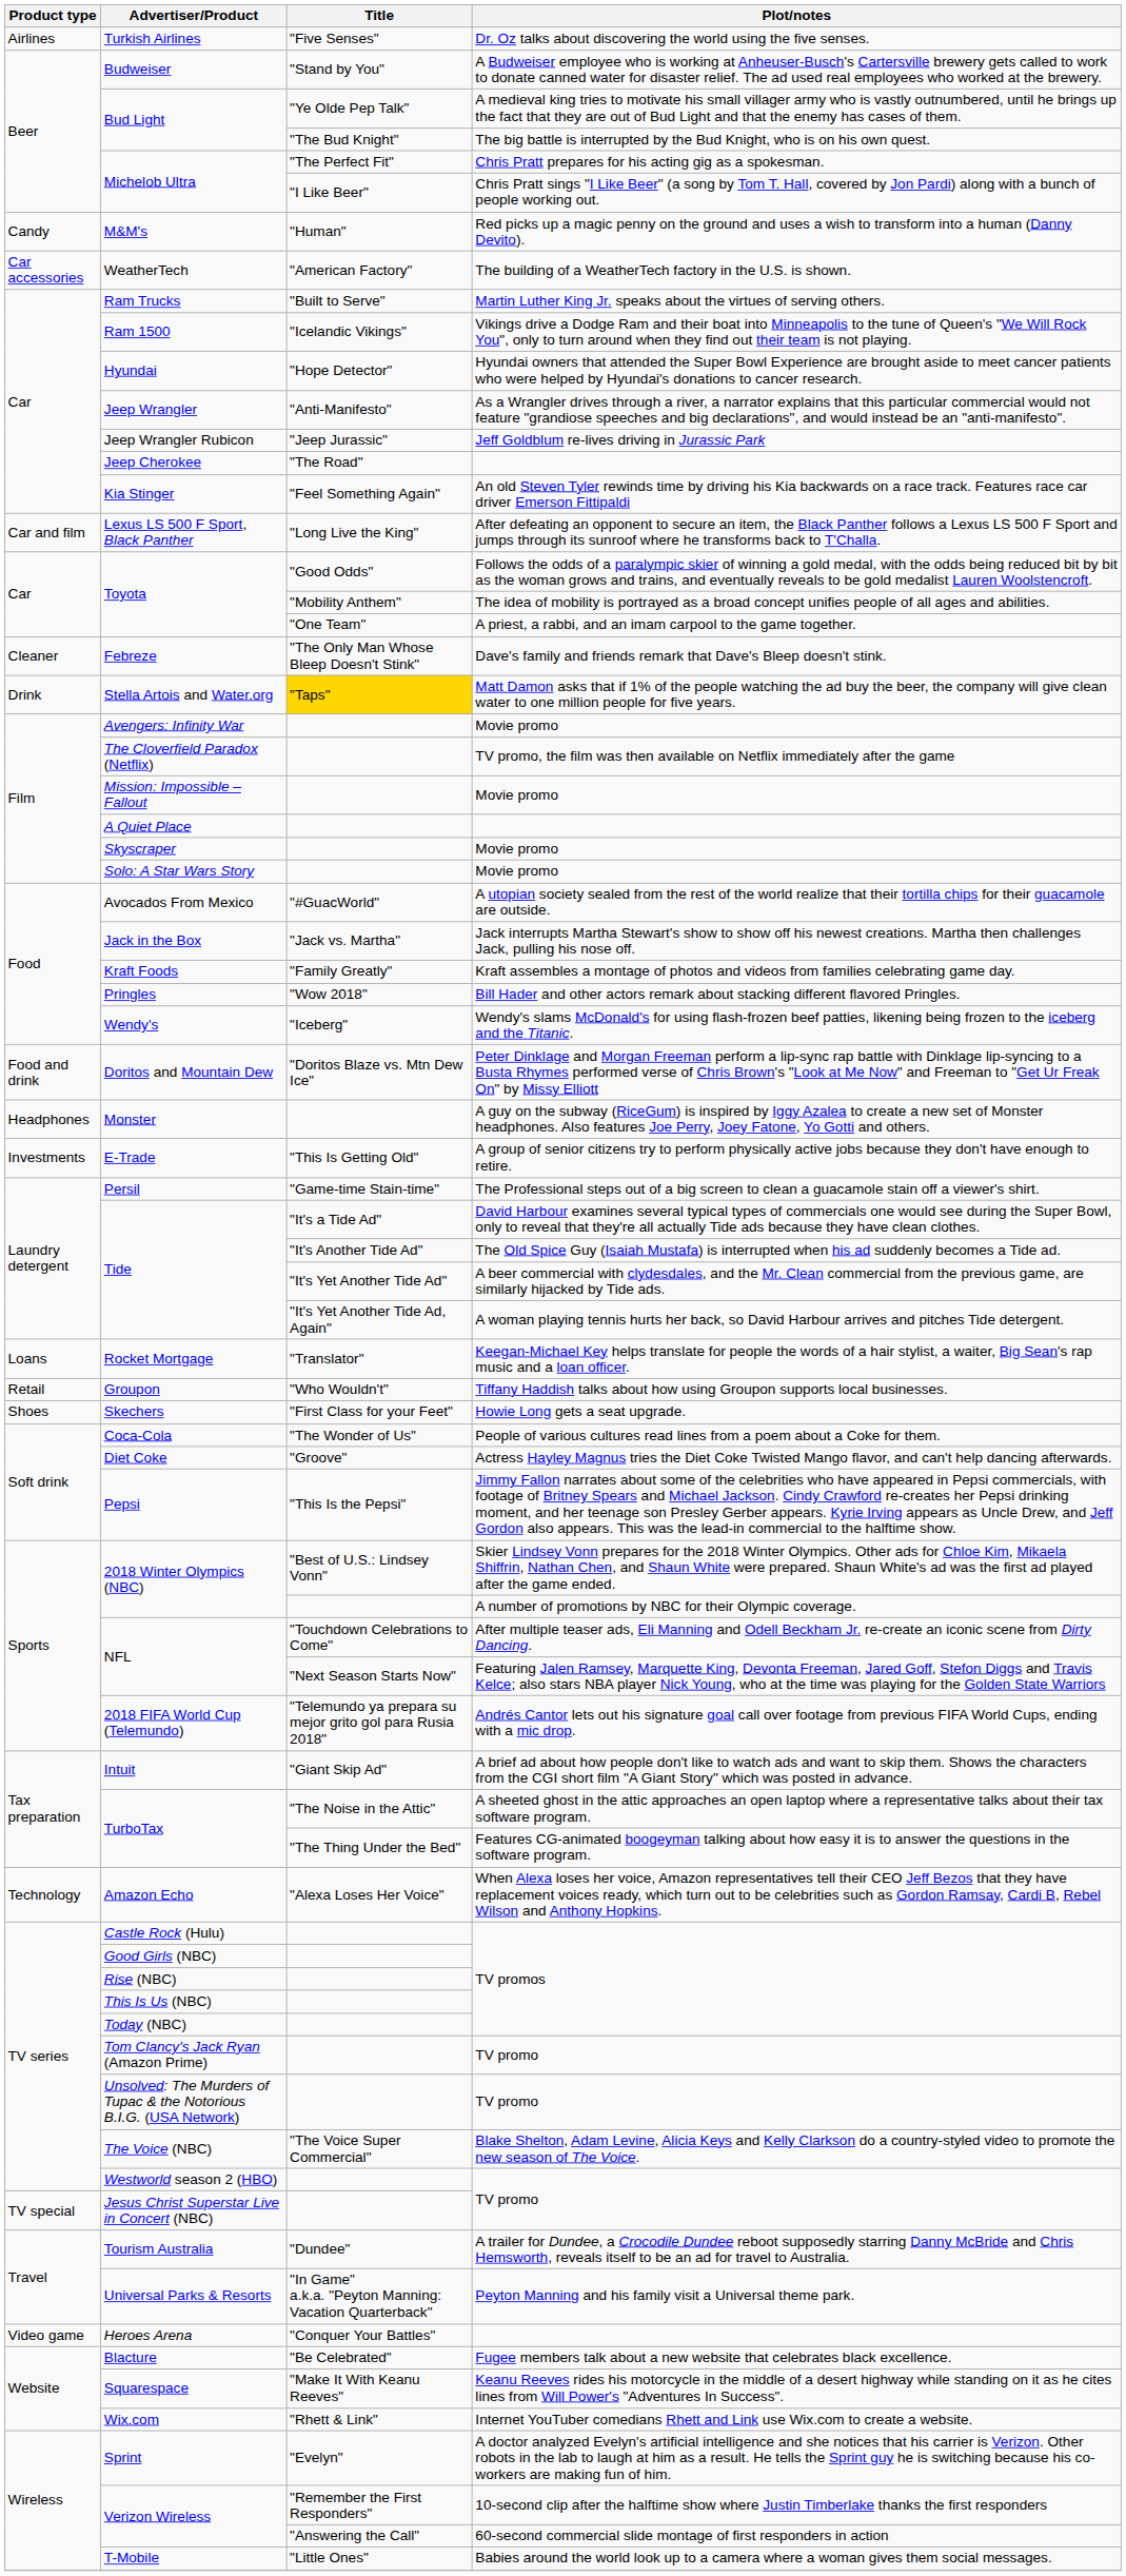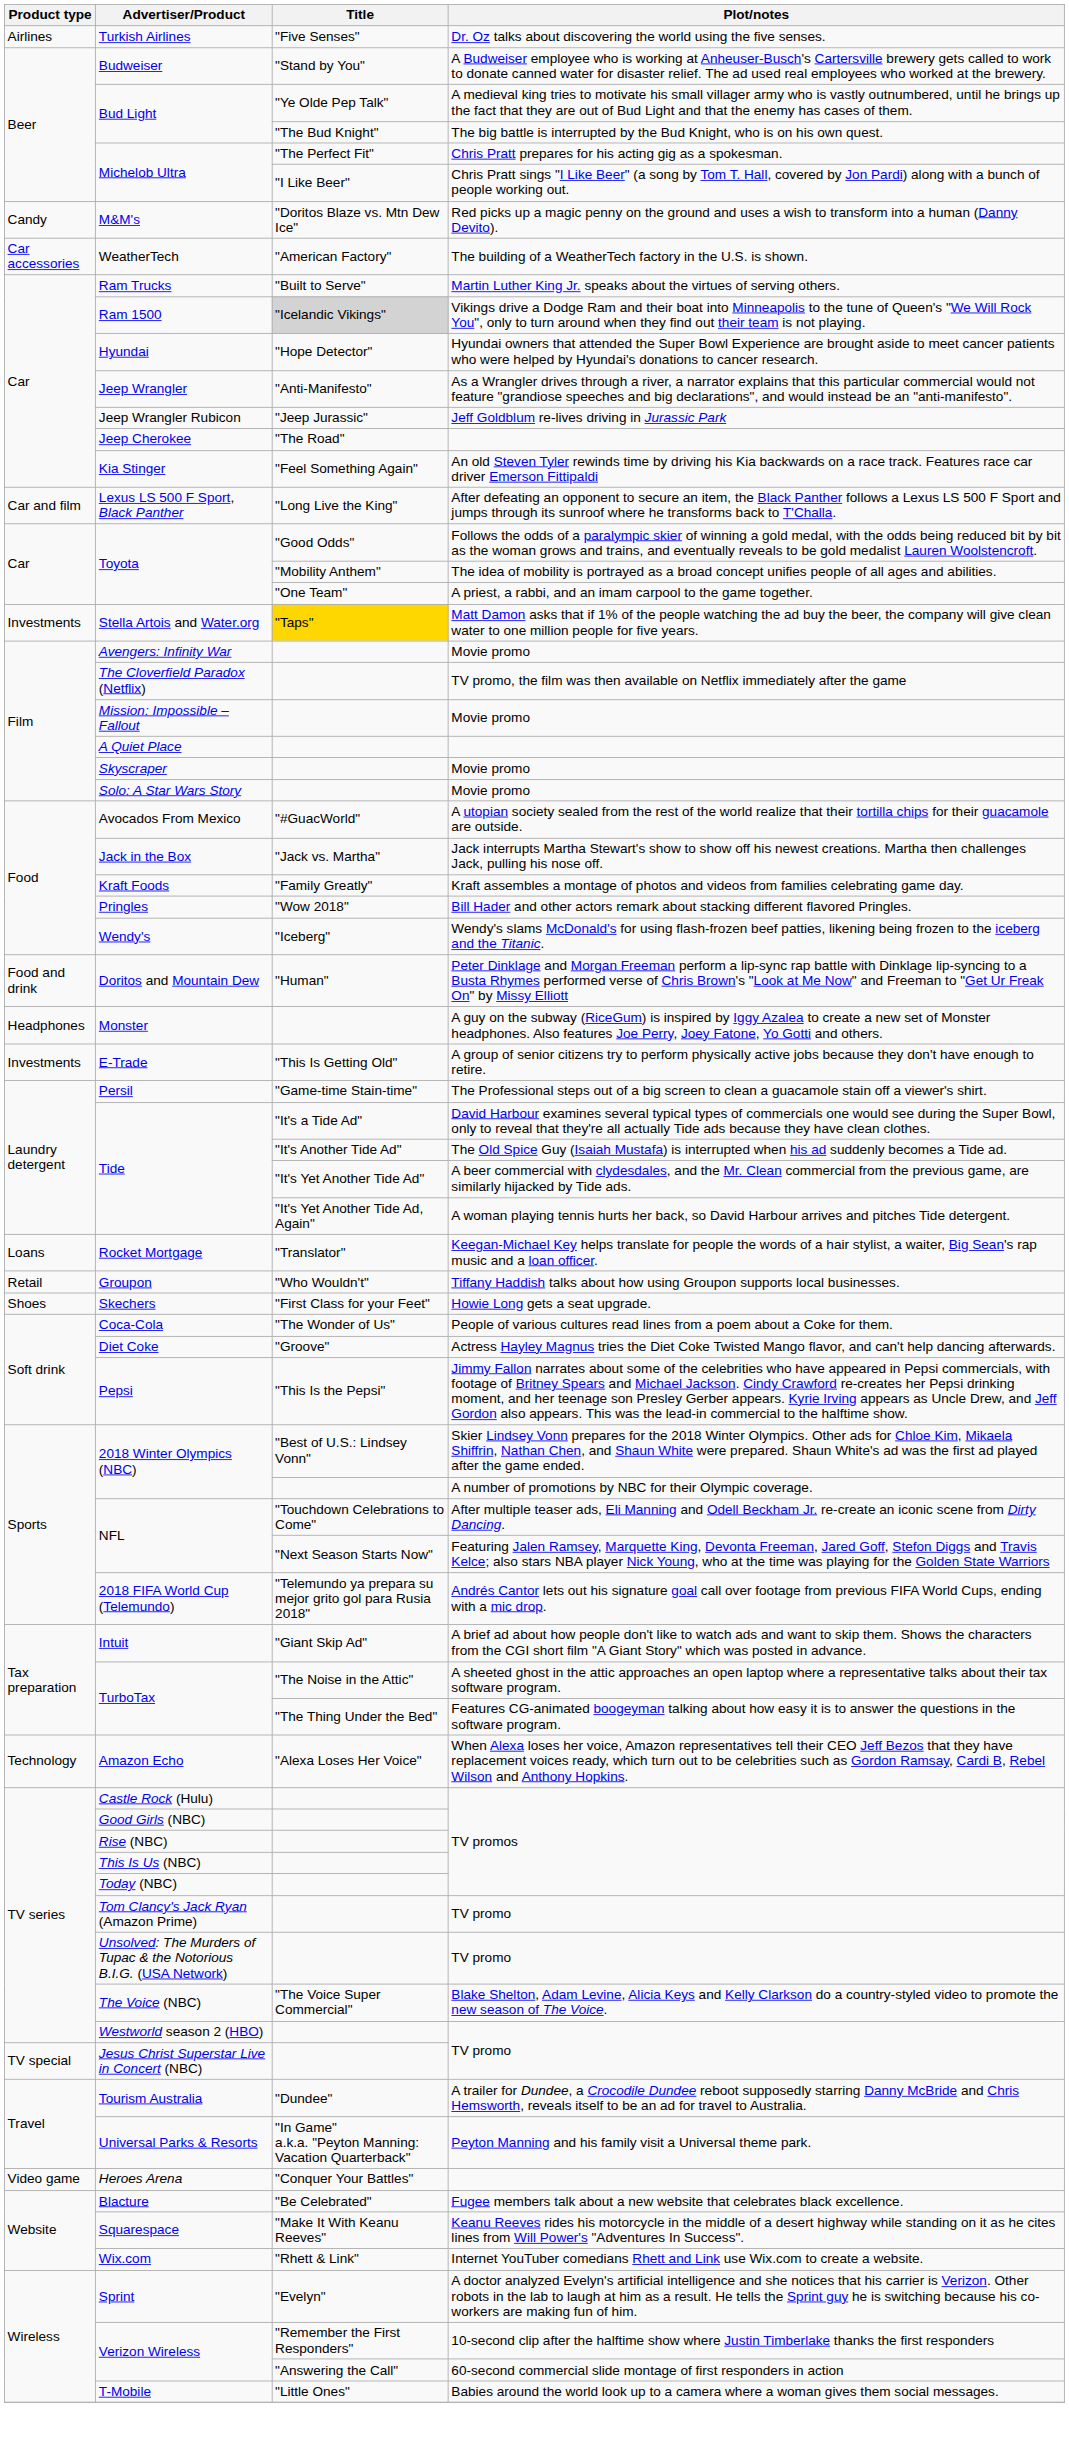M&M's | Title: "Human" -> "Doritos Blaze vs. Mtn Dew Ice"
Ram 1500 | Title: no background -> lightgrey background
- row: Cleaner | Febreze | "The Only Man Whose Bleep Doesn't Stink" | Dave's family and friends remark that Dave's Bleep doesn't stink.
Stella Artois and Water.org | Product type: Drink -> Investments
Doritos and Mountain Dew | Title: "Doritos Blaze vs. Mtn Dew Ice" -> "Human"
